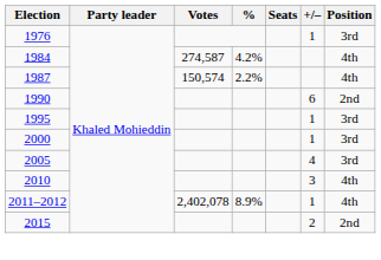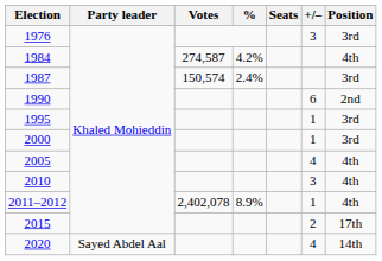1976 | +/–: 1 -> 3
1987 | %: 2.2% -> 2.4%
1987 | Position: 4th -> 3rd
2005 | Position: 3rd -> 4th
2015 | Position: 2nd -> 17th
+ row: 2020 | Sayed Abdel Aal | 4 | 14th
